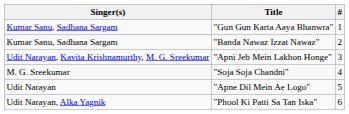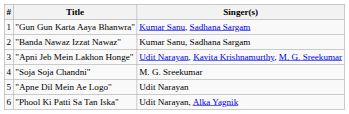columns swapped: # <-> Singer(s)
